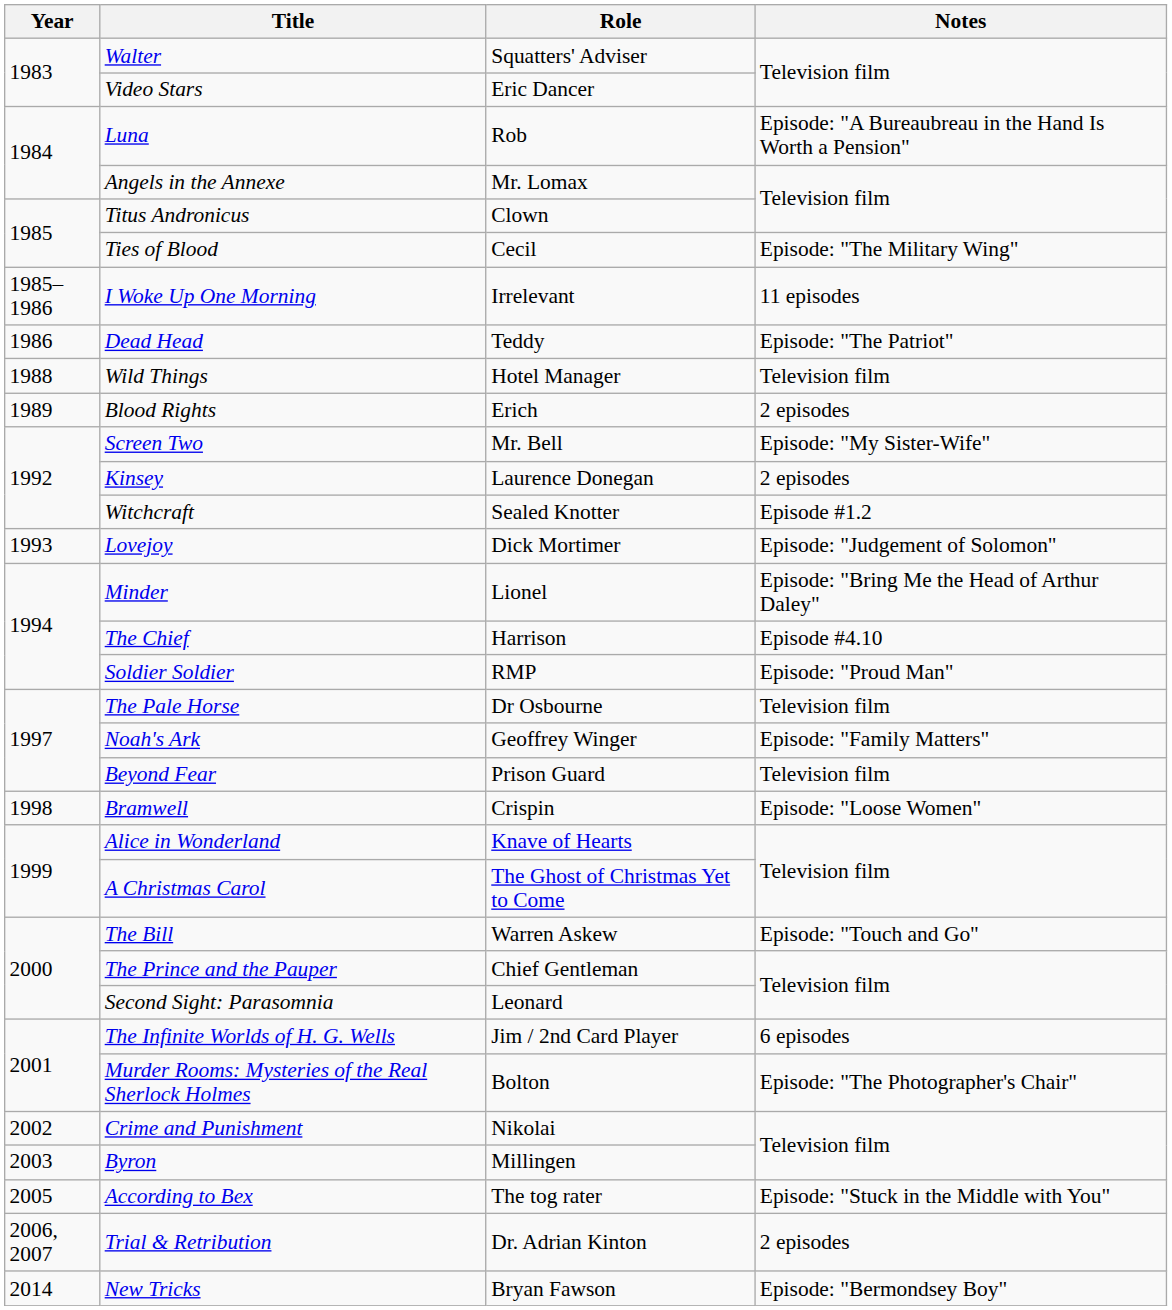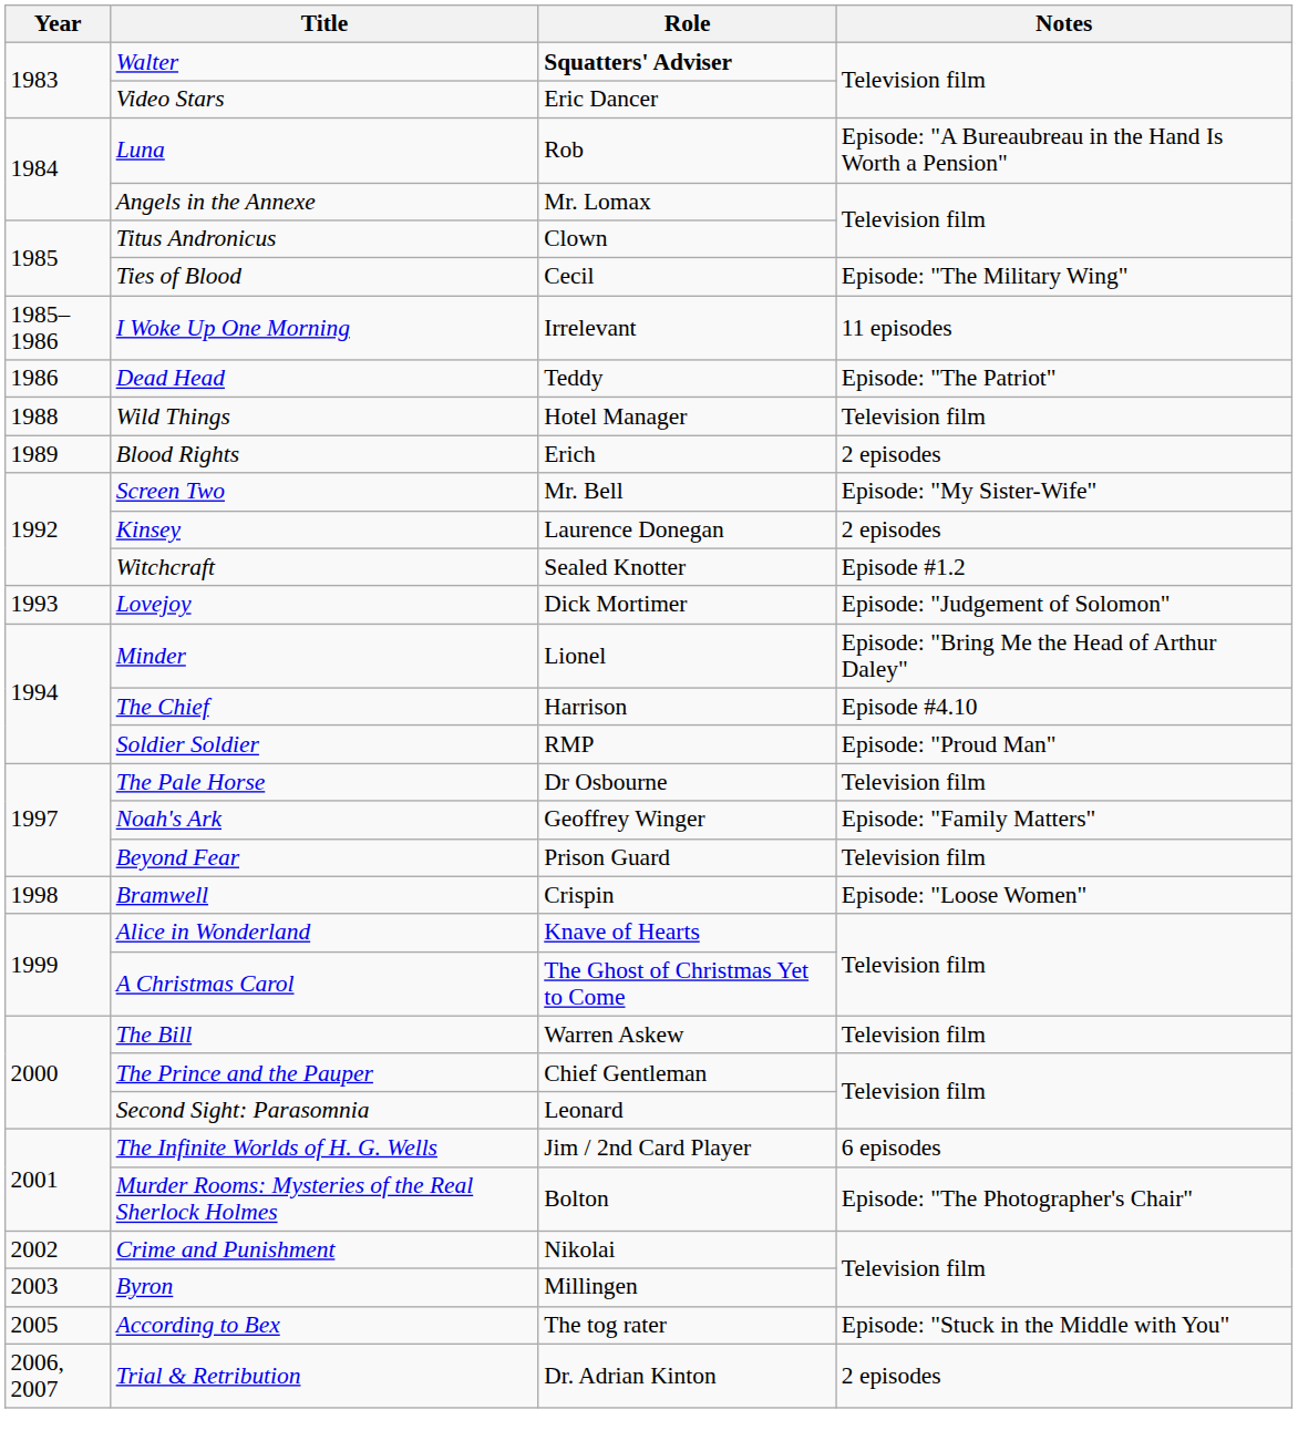Walter | Role: normal -> bold
The Bill | Notes: Episode: "Touch and Go" -> Television film
- row: 2014 | New Tricks | Bryan Fawson | Episode: "Bermondsey Boy"
